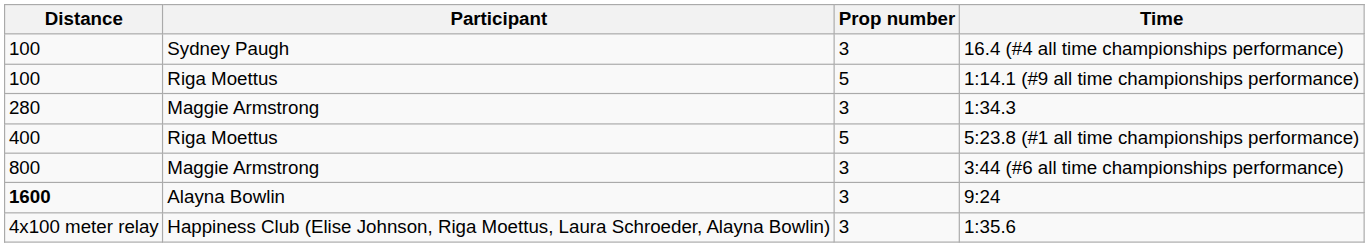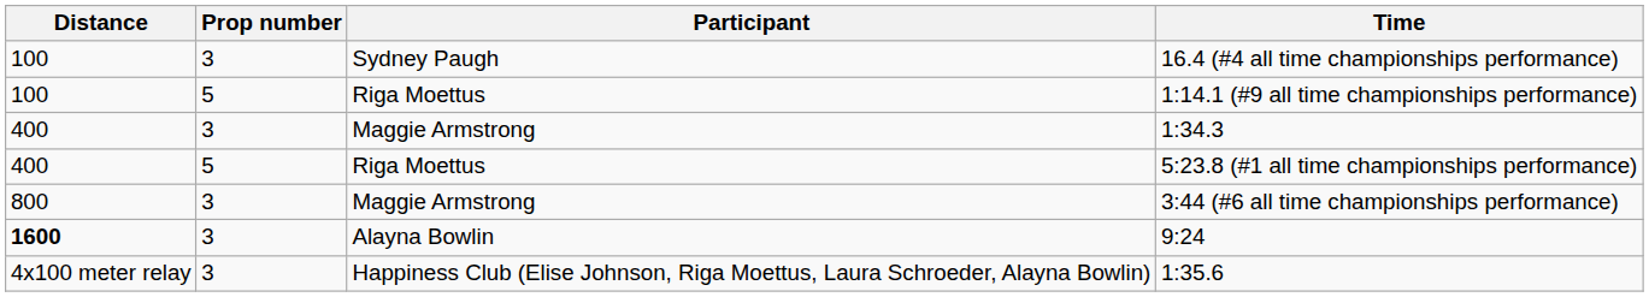columns swapped: Prop number <-> Participant
1:34.3 | Distance: 280 -> 400
